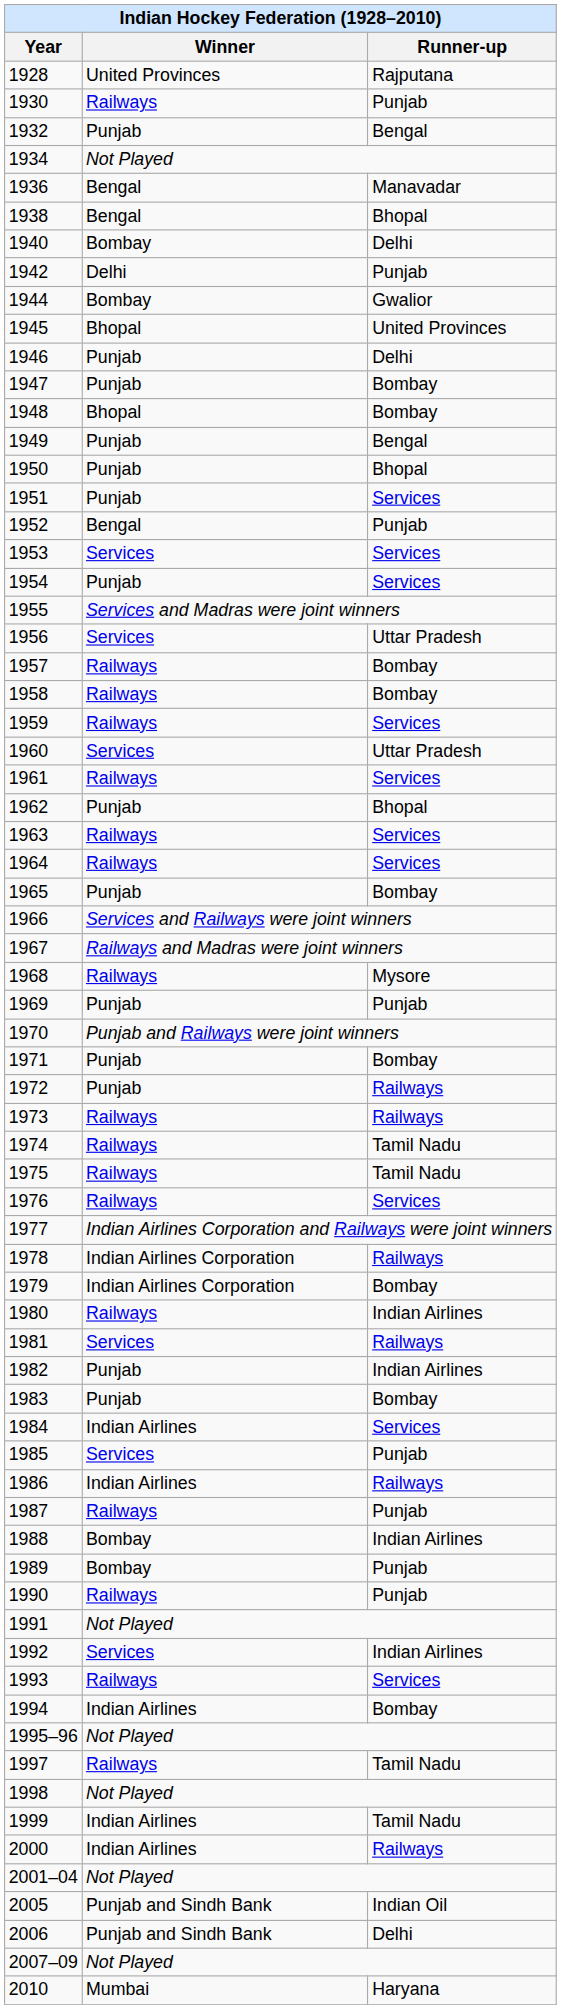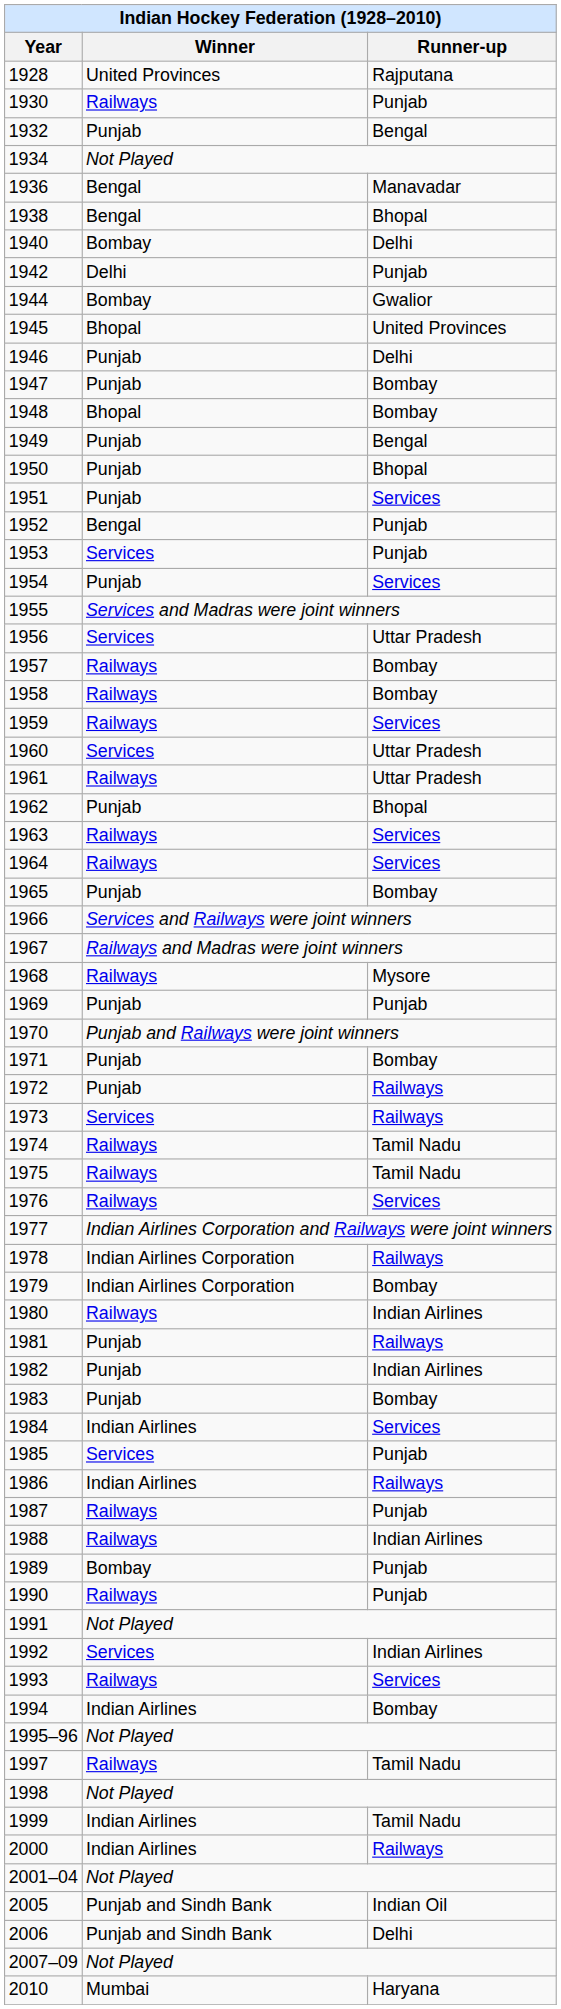1953 | Runner-up: Services -> Punjab
1961 | Runner-up: Services -> Uttar Pradesh
1973 | Winner: Railways -> Services
1981 | Winner: Services -> Punjab
1988 | Winner: Bombay -> Railways
